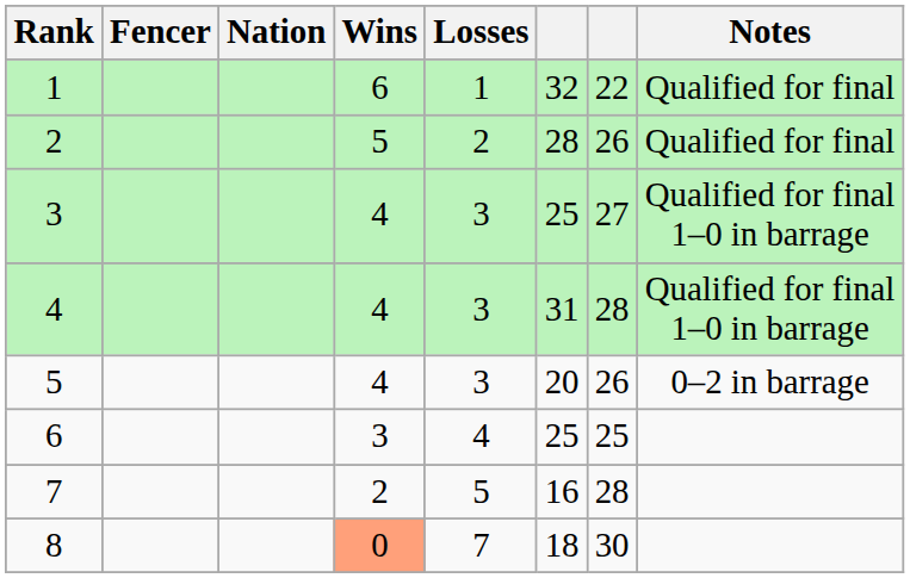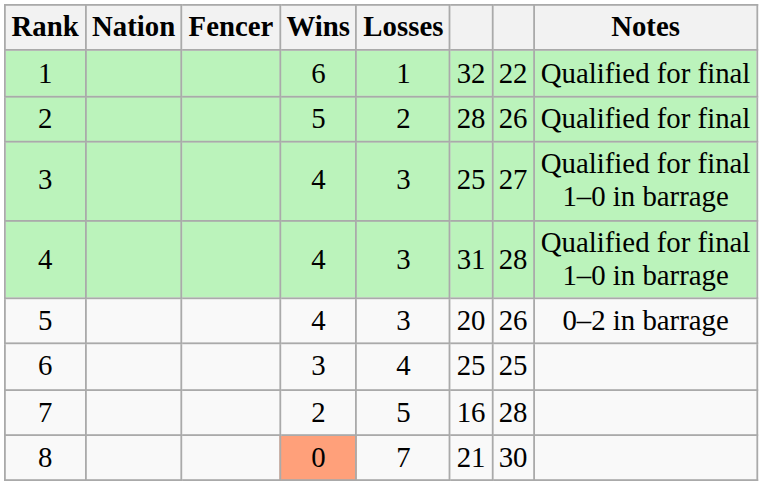columns swapped: Fencer <-> Nation
8 | column 6: 18 -> 21
